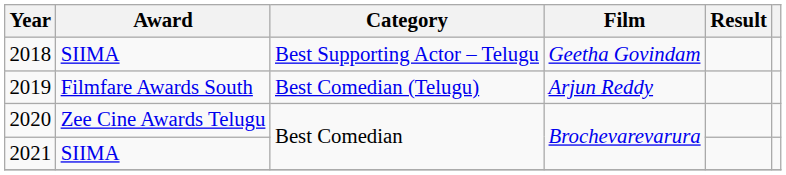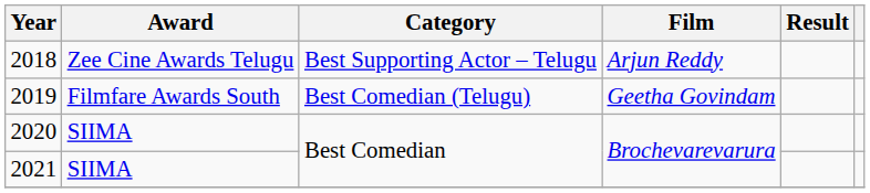2018 | Award: SIIMA -> Zee Cine Awards Telugu
2018 | Film: Geetha Govindam -> Arjun Reddy
2019 | Film: Arjun Reddy -> Geetha Govindam
2020 | Award: Zee Cine Awards Telugu -> SIIMA
